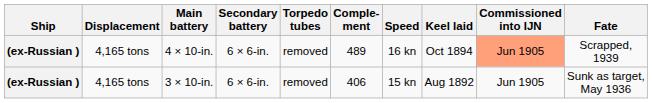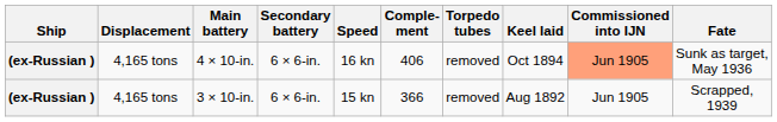columns swapped: Torpedo tubes <-> Speed
4 × 10-in. | Comple- ment: 489 -> 406
4 × 10-in. | Fate: Scrapped, 1939 -> Sunk as target, May 1936
3 × 10-in. | Comple- ment: 406 -> 366
3 × 10-in. | Fate: Sunk as target, May 1936 -> Scrapped, 1939
